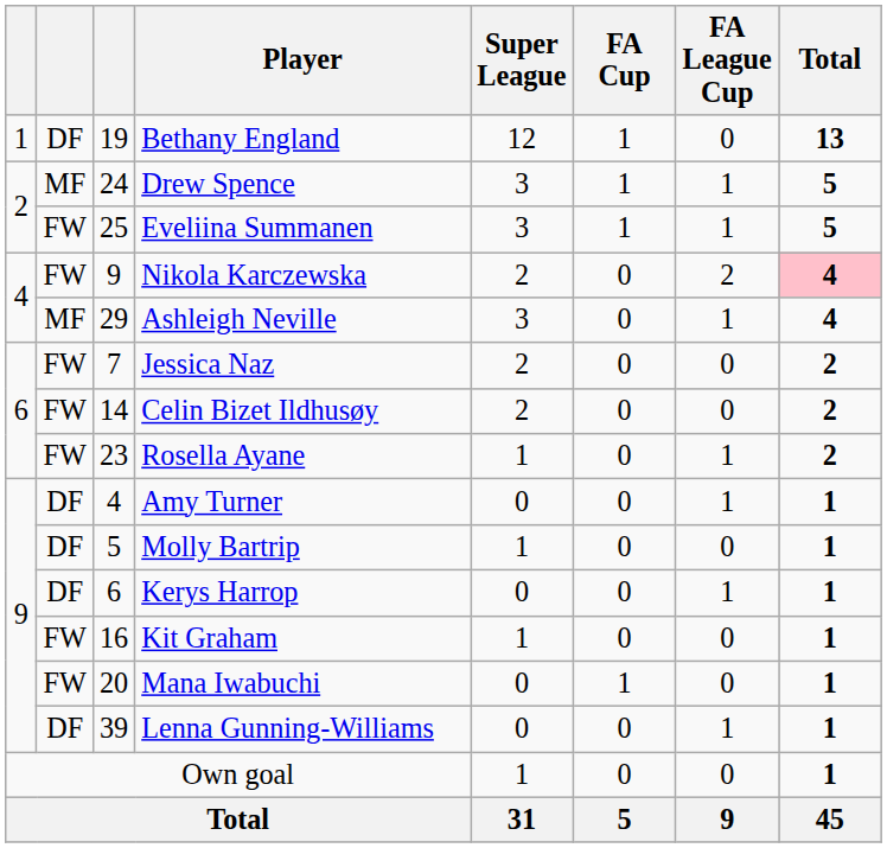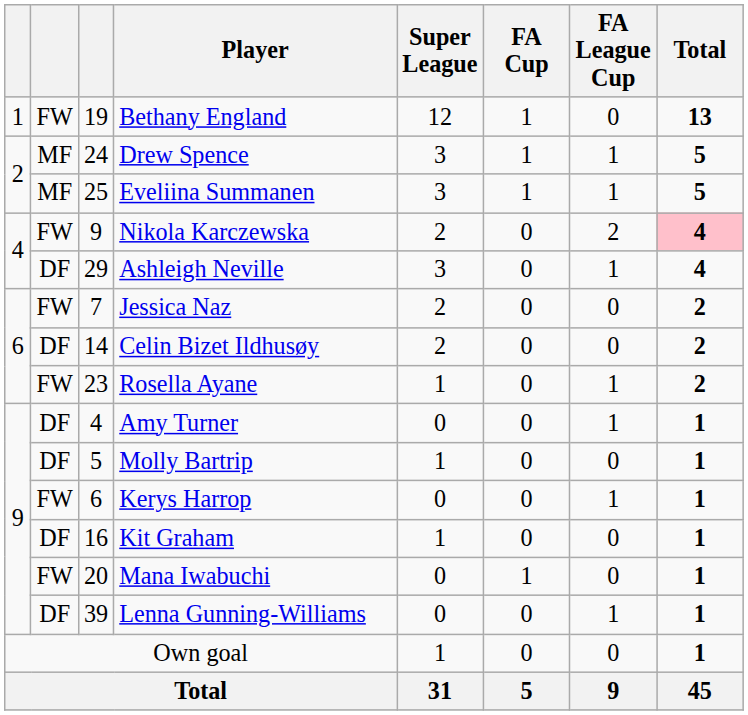Bethany England | column 2: DF -> FW
Eveliina Summanen | column 2: FW -> MF
Ashleigh Neville | column 2: MF -> DF
Celin Bizet Ildhusøy | column 2: FW -> DF
Kerys Harrop | column 2: DF -> FW
Kit Graham | column 2: FW -> DF
